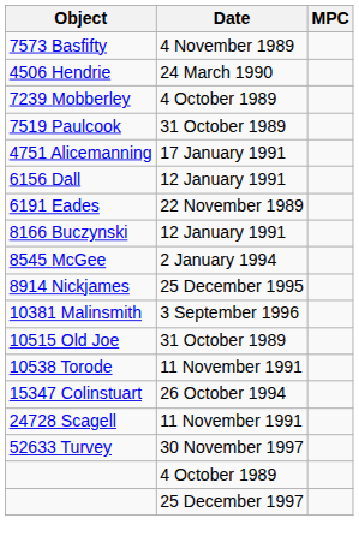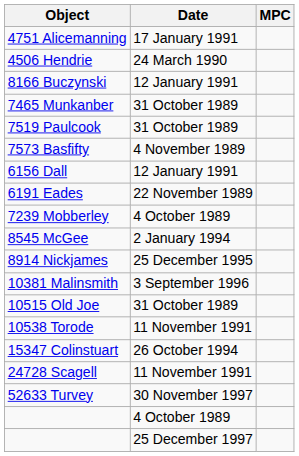rows swapped: 4751 Alicemanning <-> 7573 Basfifty
rows swapped: 7239 Mobberley <-> 8166 Buczynski
+ row: 7465 Munkanber | 31 October 1989
